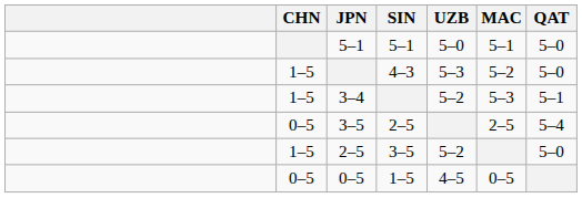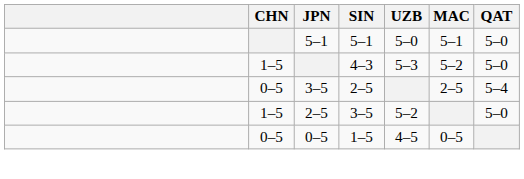- row: 1–5 | 3–4 | 5–2 | 5–3 | 5–1
